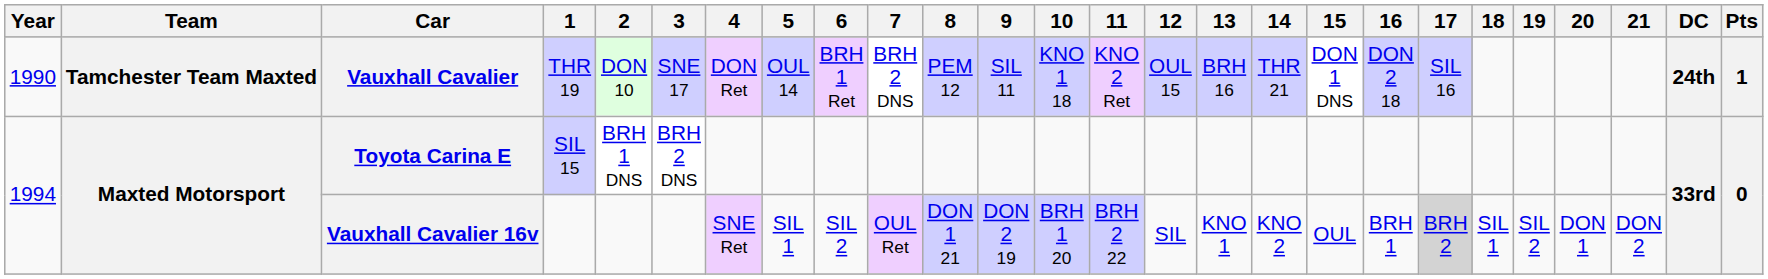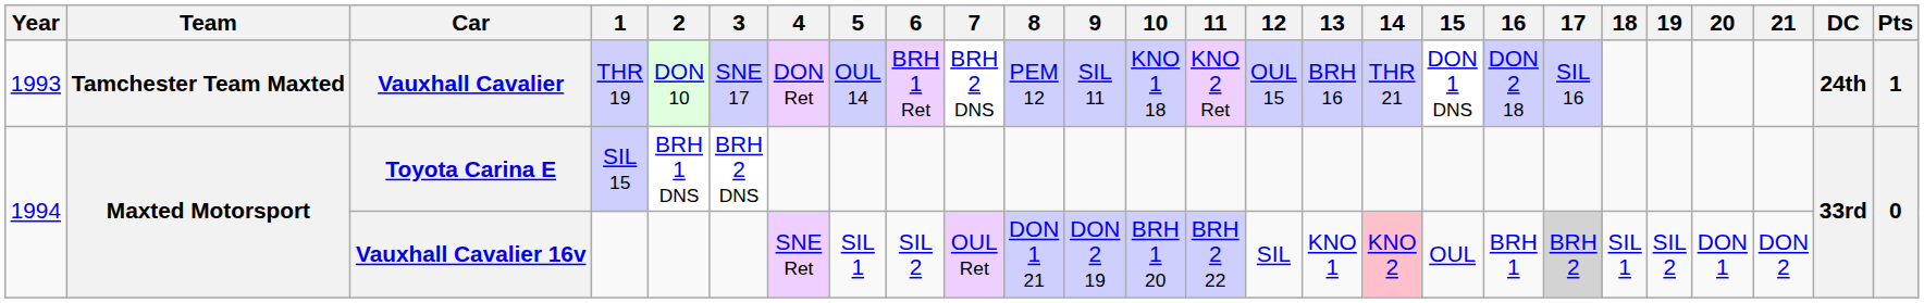Vauxhall Cavalier | Year: 1990 -> 1993
Vauxhall Cavalier 16v | 14: no background -> pink background
